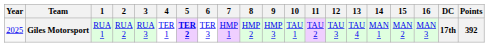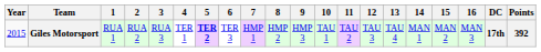Giles Motorsport | Year: 2025 -> 2015
